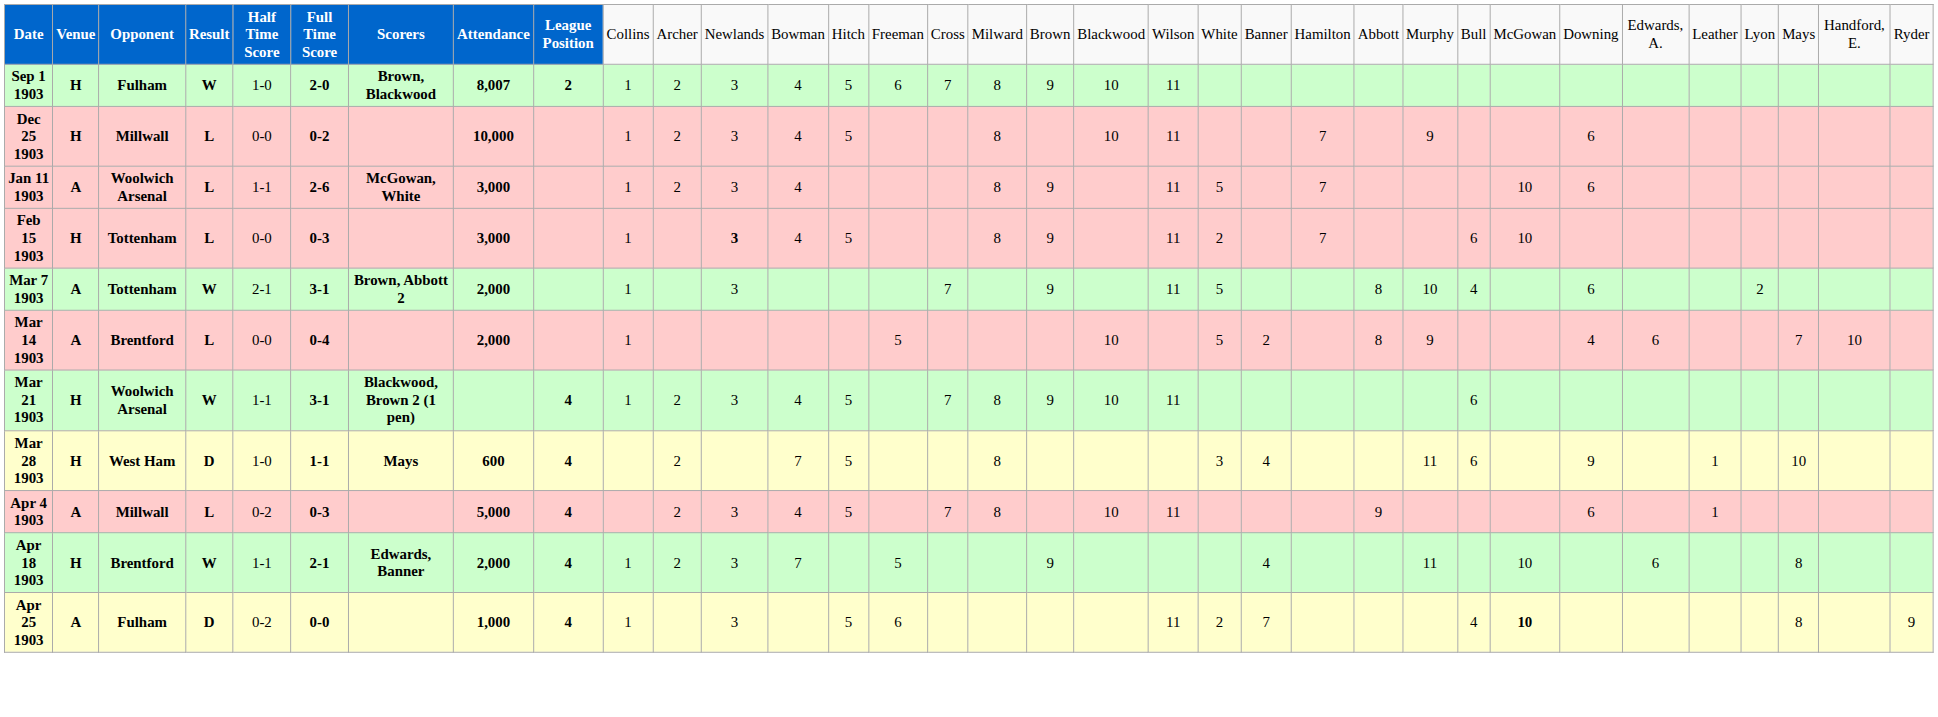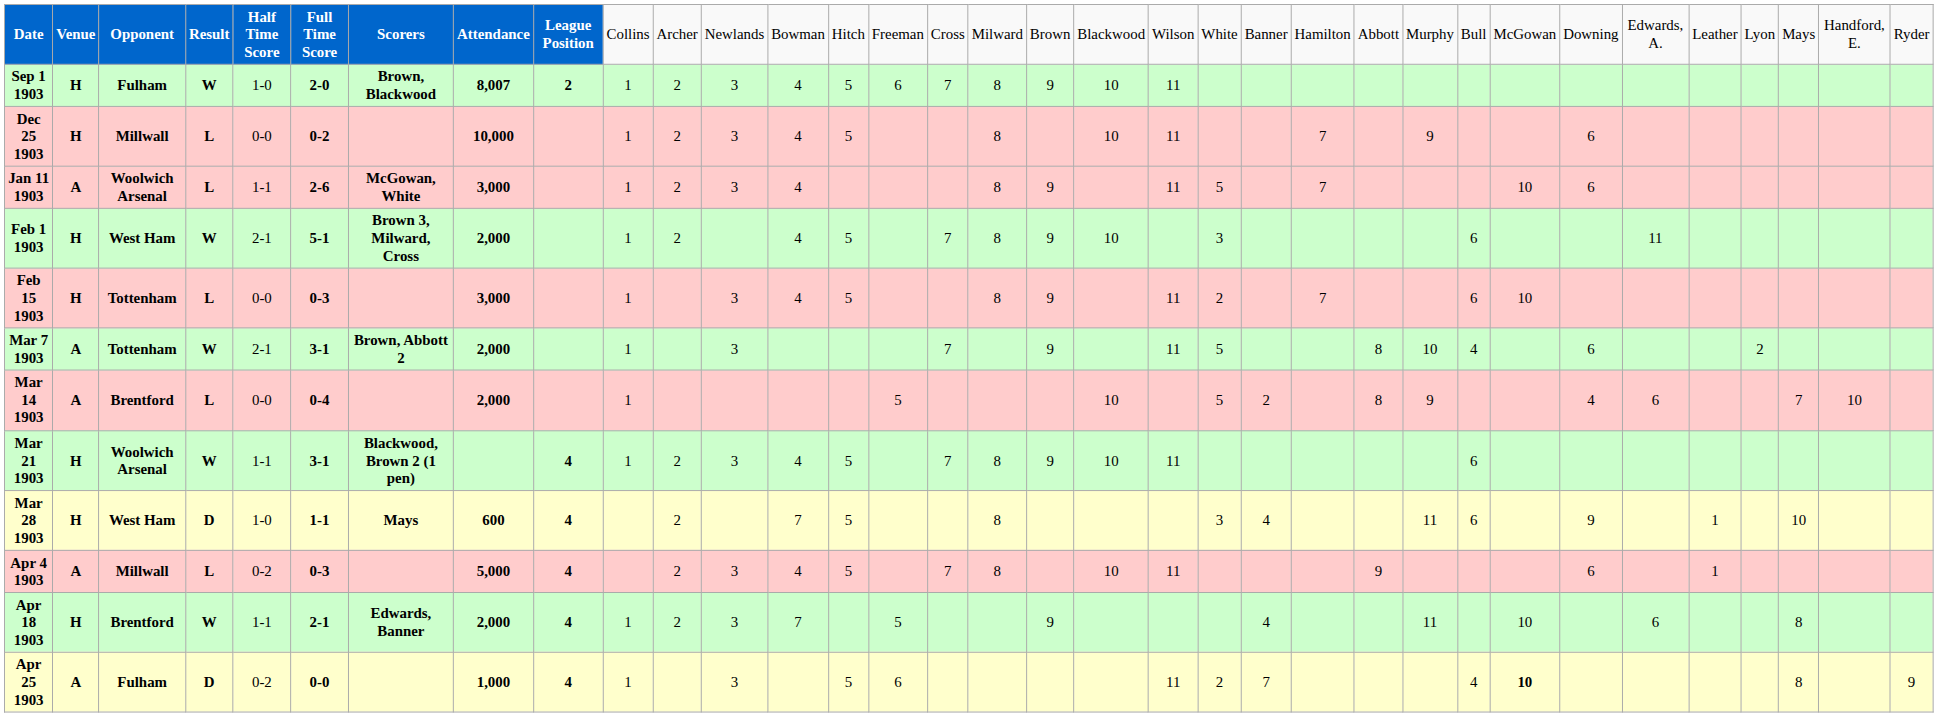+ row: Feb 1 1903 | H | West Ham | W | 2-1 | 5-1 | Brown 3, Milward, Cross | 2,000 | 1 | 2 | 4 | 5 | 7 | 8 | 9 | 10 | 3 | 6 | 11
Feb 15 1903 | column 12: bold -> normal
